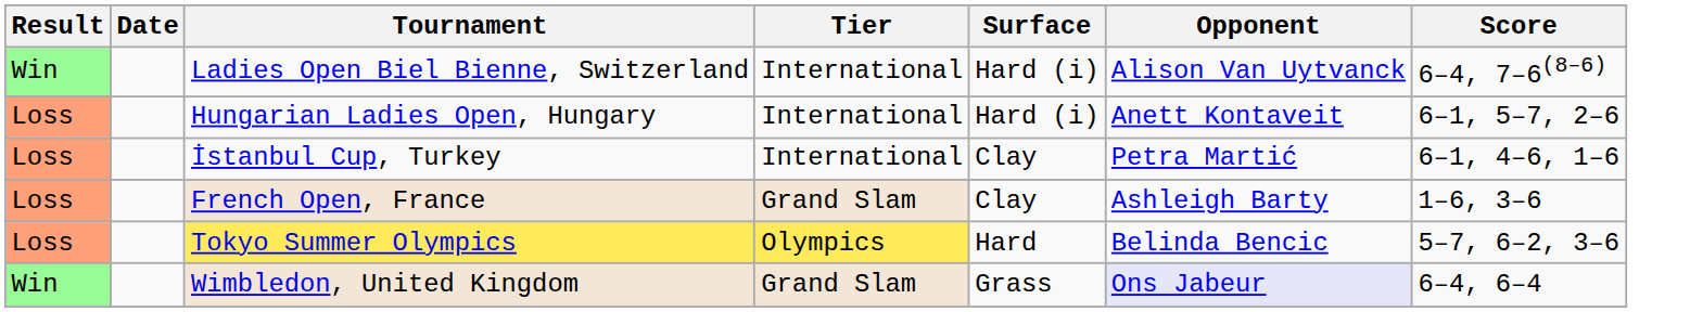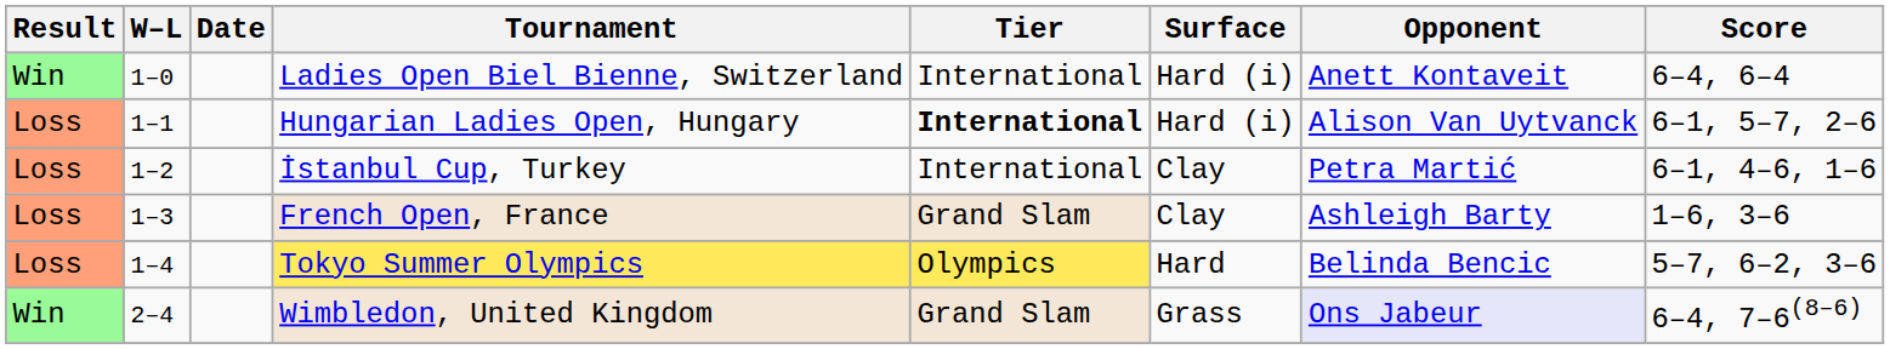+ column: W–L | 1–0 | 1–1 | 1–2 | 1–3 | 1–4 | 2–4
Ladies Open Biel Bienne, Switzerland | Opponent: Alison Van Uytvanck -> Anett Kontaveit
Ladies Open Biel Bienne, Switzerland | Score: 6–4, 7–6(8–6) -> 6–4, 6–4
Hungarian Ladies Open, Hungary | Tier: normal -> bold
Hungarian Ladies Open, Hungary | Opponent: Anett Kontaveit -> Alison Van Uytvanck
Wimbledon, United Kingdom | Score: 6–4, 6–4 -> 6–4, 7–6(8–6)
